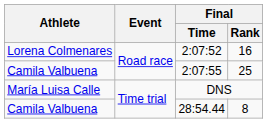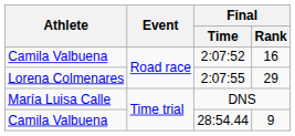2:07:52 | Athlete: Lorena Colmenares -> Camila Valbuena
2:07:55 | Athlete: Camila Valbuena -> Lorena Colmenares
2:07:55 | Final / Rank: 25 -> 29
28:54.44 | Final / Rank: 8 -> 9
